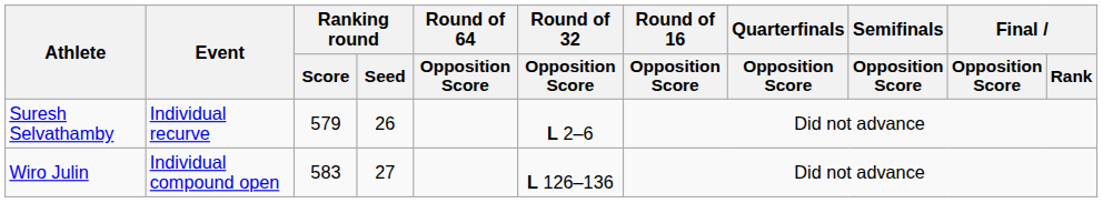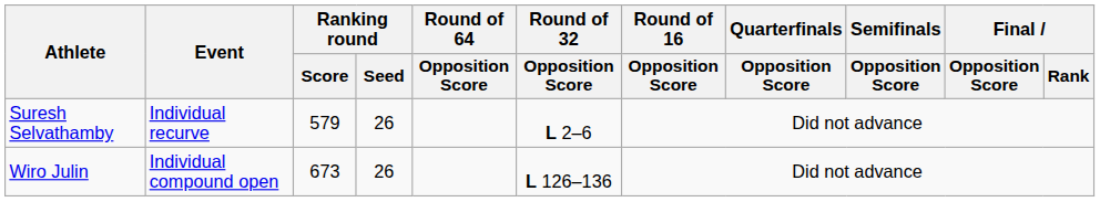Wiro Julin | Ranking round / Score: 583 -> 673
Wiro Julin | Ranking round / Seed: 27 -> 26
